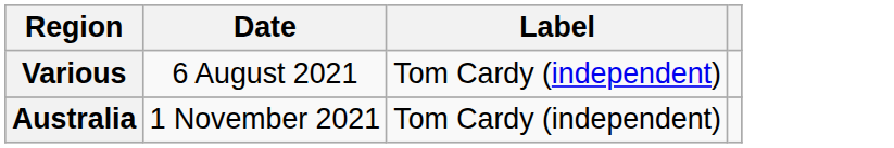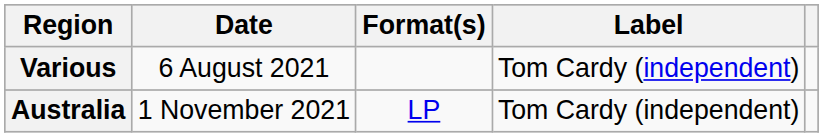+ column: Format(s) | LP
